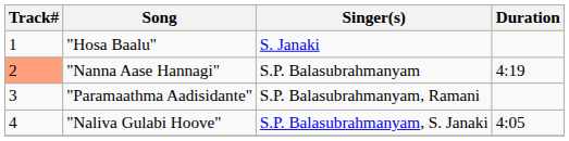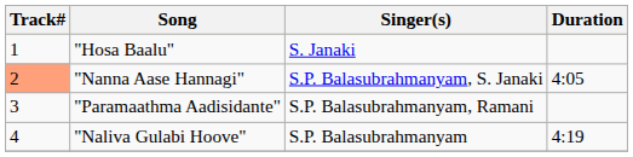"Nanna Aase Hannagi" | Singer(s): S.P. Balasubrahmanyam -> S.P. Balasubrahmanyam, S. Janaki
"Nanna Aase Hannagi" | Duration: 4:19 -> 4:05
"Naliva Gulabi Hoove" | Singer(s): S.P. Balasubrahmanyam, S. Janaki -> S.P. Balasubrahmanyam
"Naliva Gulabi Hoove" | Duration: 4:05 -> 4:19
